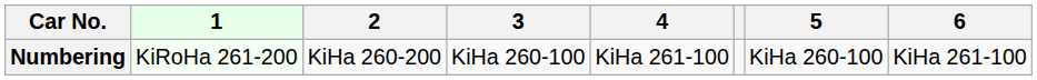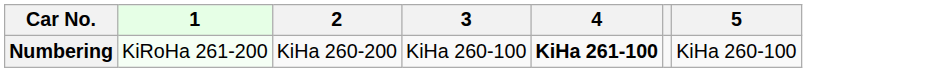- column: 6 | KiHa 261-100
Numbering | 4: normal -> bold
